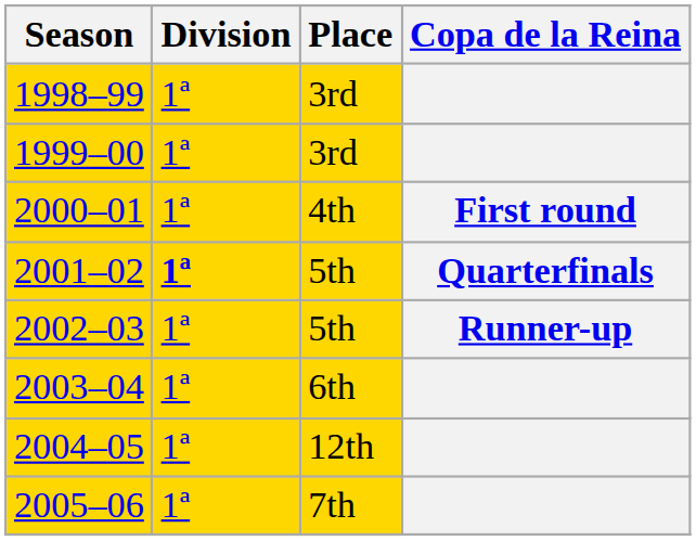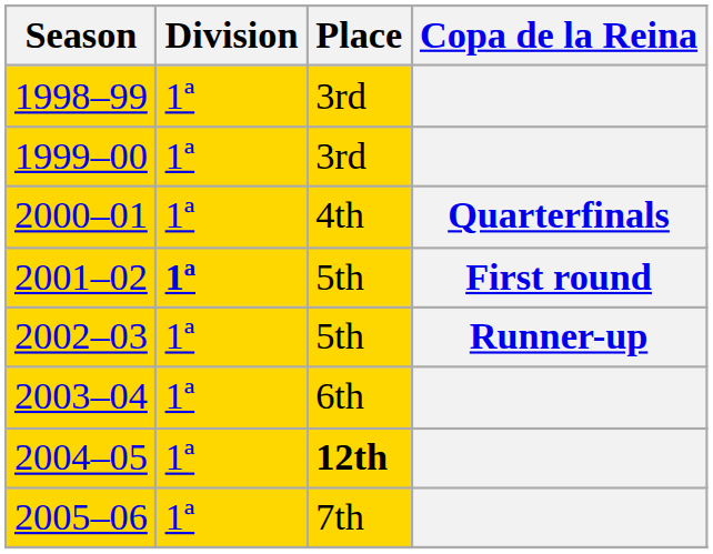2000–01 | Copa de la Reina: First round -> Quarterfinals
2001–02 | Copa de la Reina: Quarterfinals -> First round
2004–05 | Place: normal -> bold
